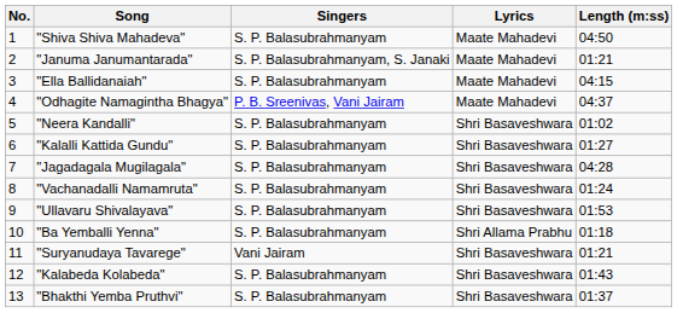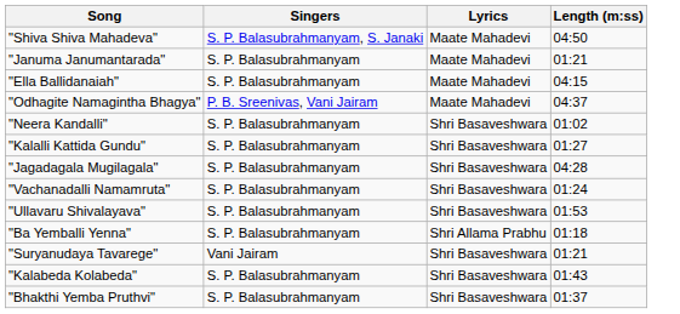- column: No. | 1 | 2 | 3 | 4 | 5 | 6 | 7 | 8 | 9 | 10 | 11 | 12 | 13
"Shiva Shiva Mahadeva" | Singers: S. P. Balasubrahmanyam -> S. P. Balasubrahmanyam, S. Janaki
"Januma Janumantarada" | Singers: S. P. Balasubrahmanyam, S. Janaki -> S. P. Balasubrahmanyam
